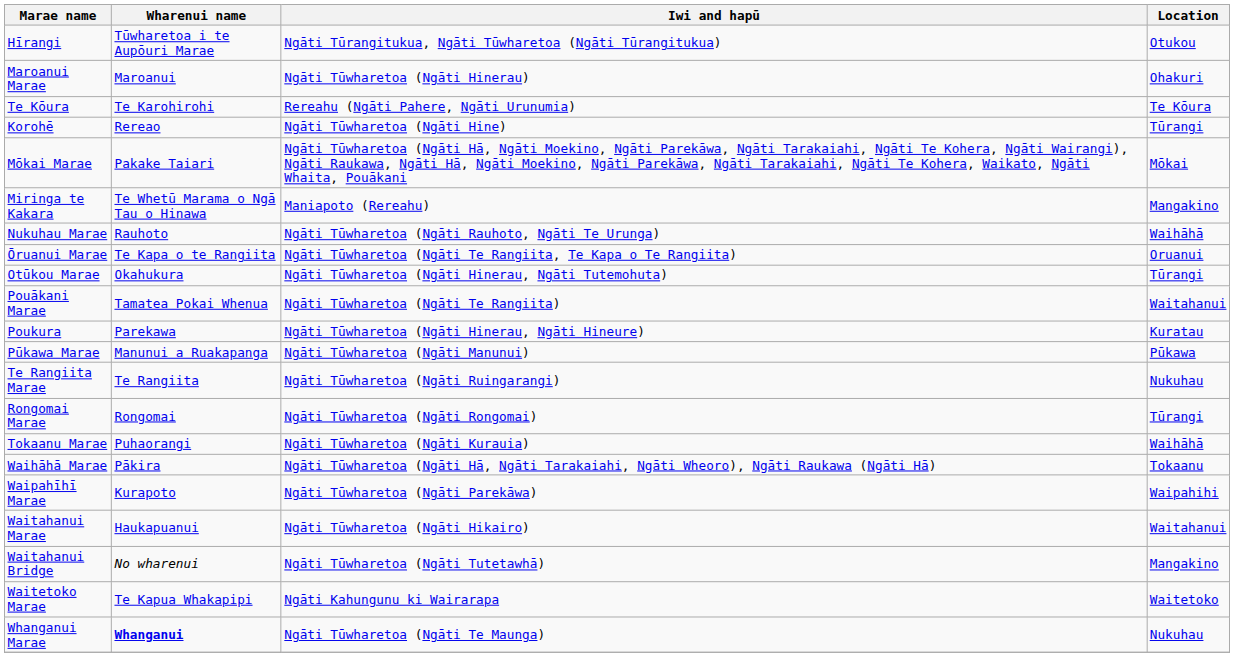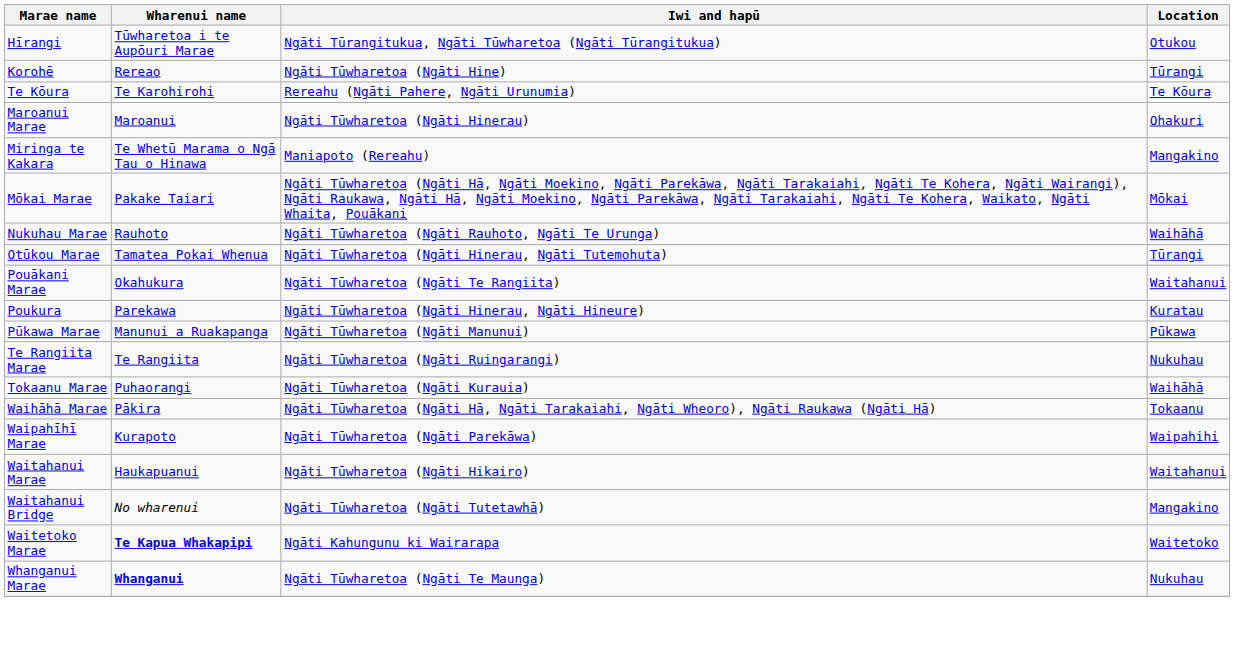rows swapped: Korohē <-> Maroanui Marae
rows swapped: Miringa te Kakara <-> Mōkai Marae
- row: Ōruanui Marae | Te Kapa o te Rangiita | Ngāti Tūwharetoa (Ngāti Te Rangiita, Te Kapa o Te Rangiita) | Oruanui
Otūkou Marae | Wharenui name: Okahukura -> Tamatea Pokai Whenua
Pouākani Marae | Wharenui name: Tamatea Pokai Whenua -> Okahukura
- row: Rongomai Marae | Rongomai | Ngāti Tūwharetoa (Ngāti Rongomai) | Tūrangi
Waitetoko Marae | Wharenui name: normal -> bold
